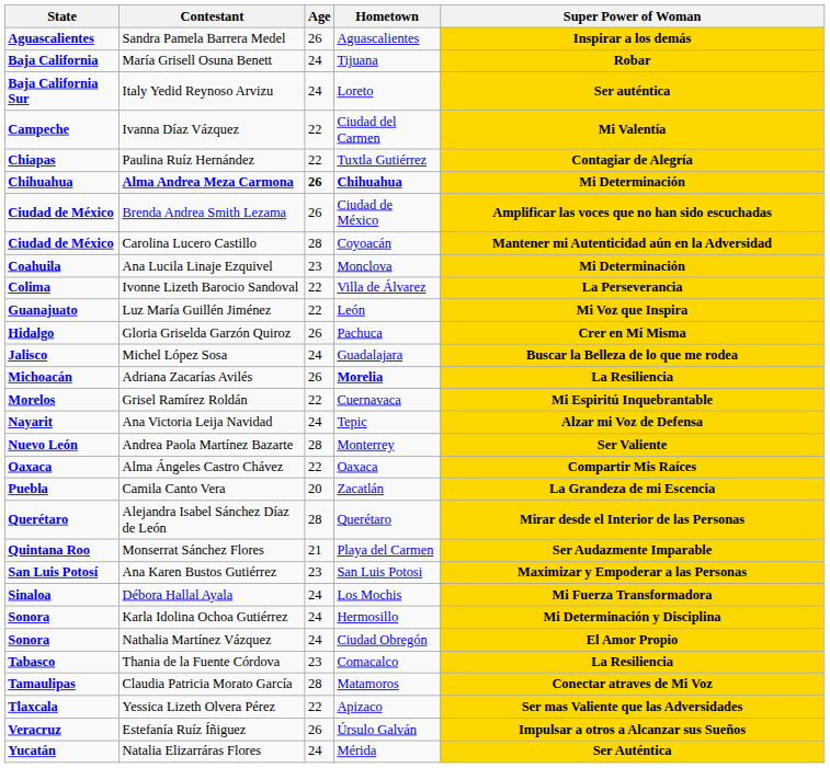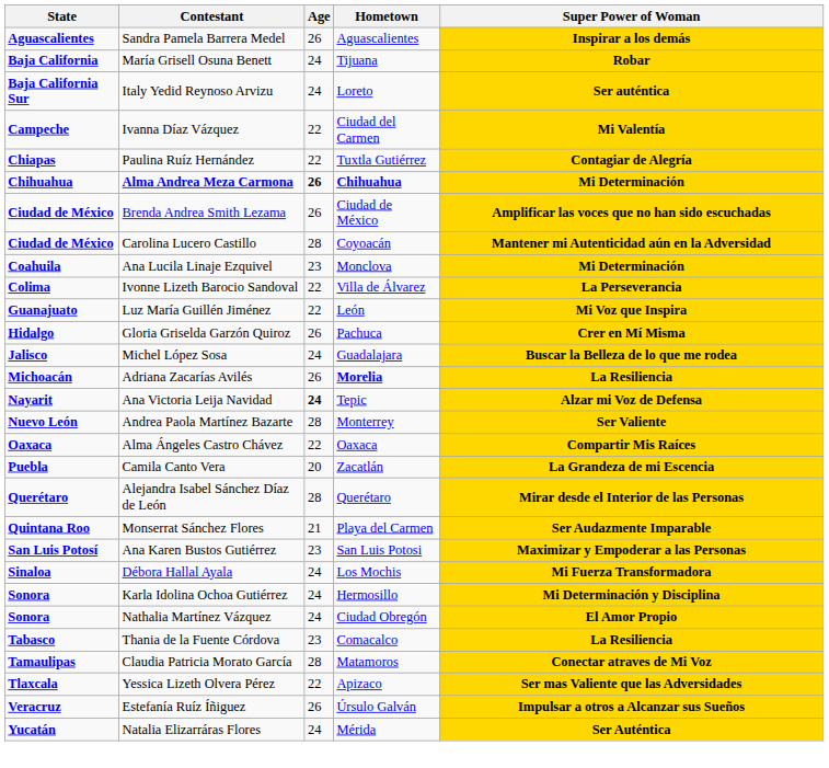- row: Morelos | Grisel Ramírez Roldán | 22 | Cuernavaca | Mi Espiritú Inquebrantable
Ana Victoria Leija Navidad | Age: normal -> bold
